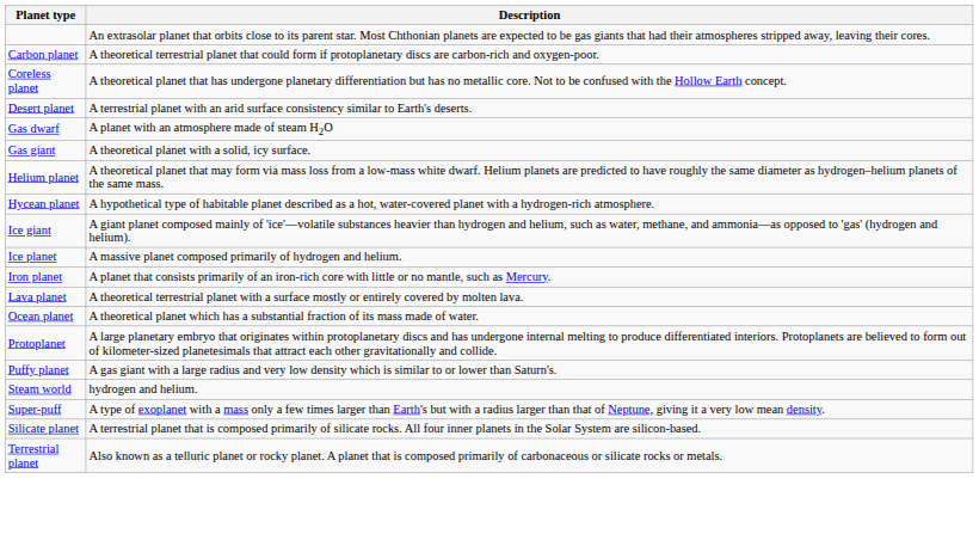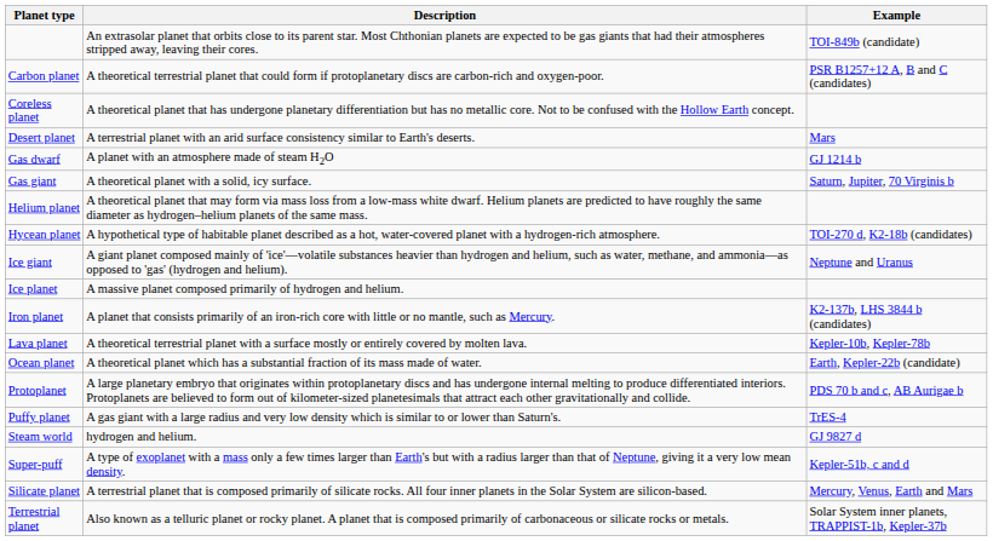+ column: Example | TOI-849b (candidate) | PSR B1257+12 A, B and C (candidates) | Mars | GJ 1214 b | Saturn, Jupiter, 70 Virginis b | TOI-270 d, K2-18b (candidates) | Neptune and Uranus | K2-137b, LHS 3844 b (candidates) | Kepler-10b, Kepler-78b | Earth, Kepler-22b (candidate) | PDS 70 b and c, AB Aurigae b | TrES-4 | GJ 9827 d | Kepler-51b, c and d | Mercury, Venus, Earth and Mars | Solar System inner planets, TRAPPIST-1b, Kepler-37b
